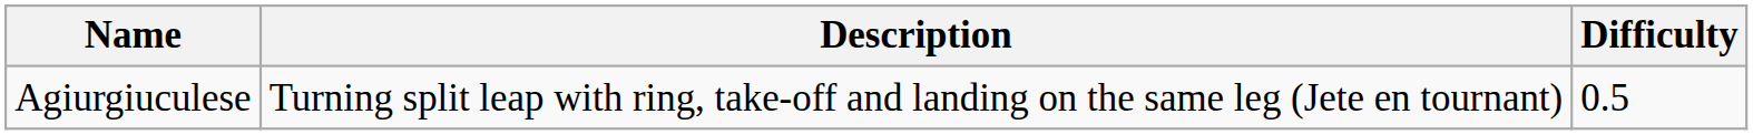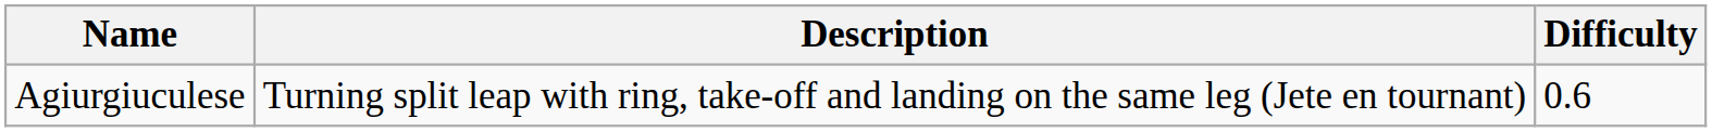Agiurgiuculese | Difficulty: 0.5 -> 0.6
